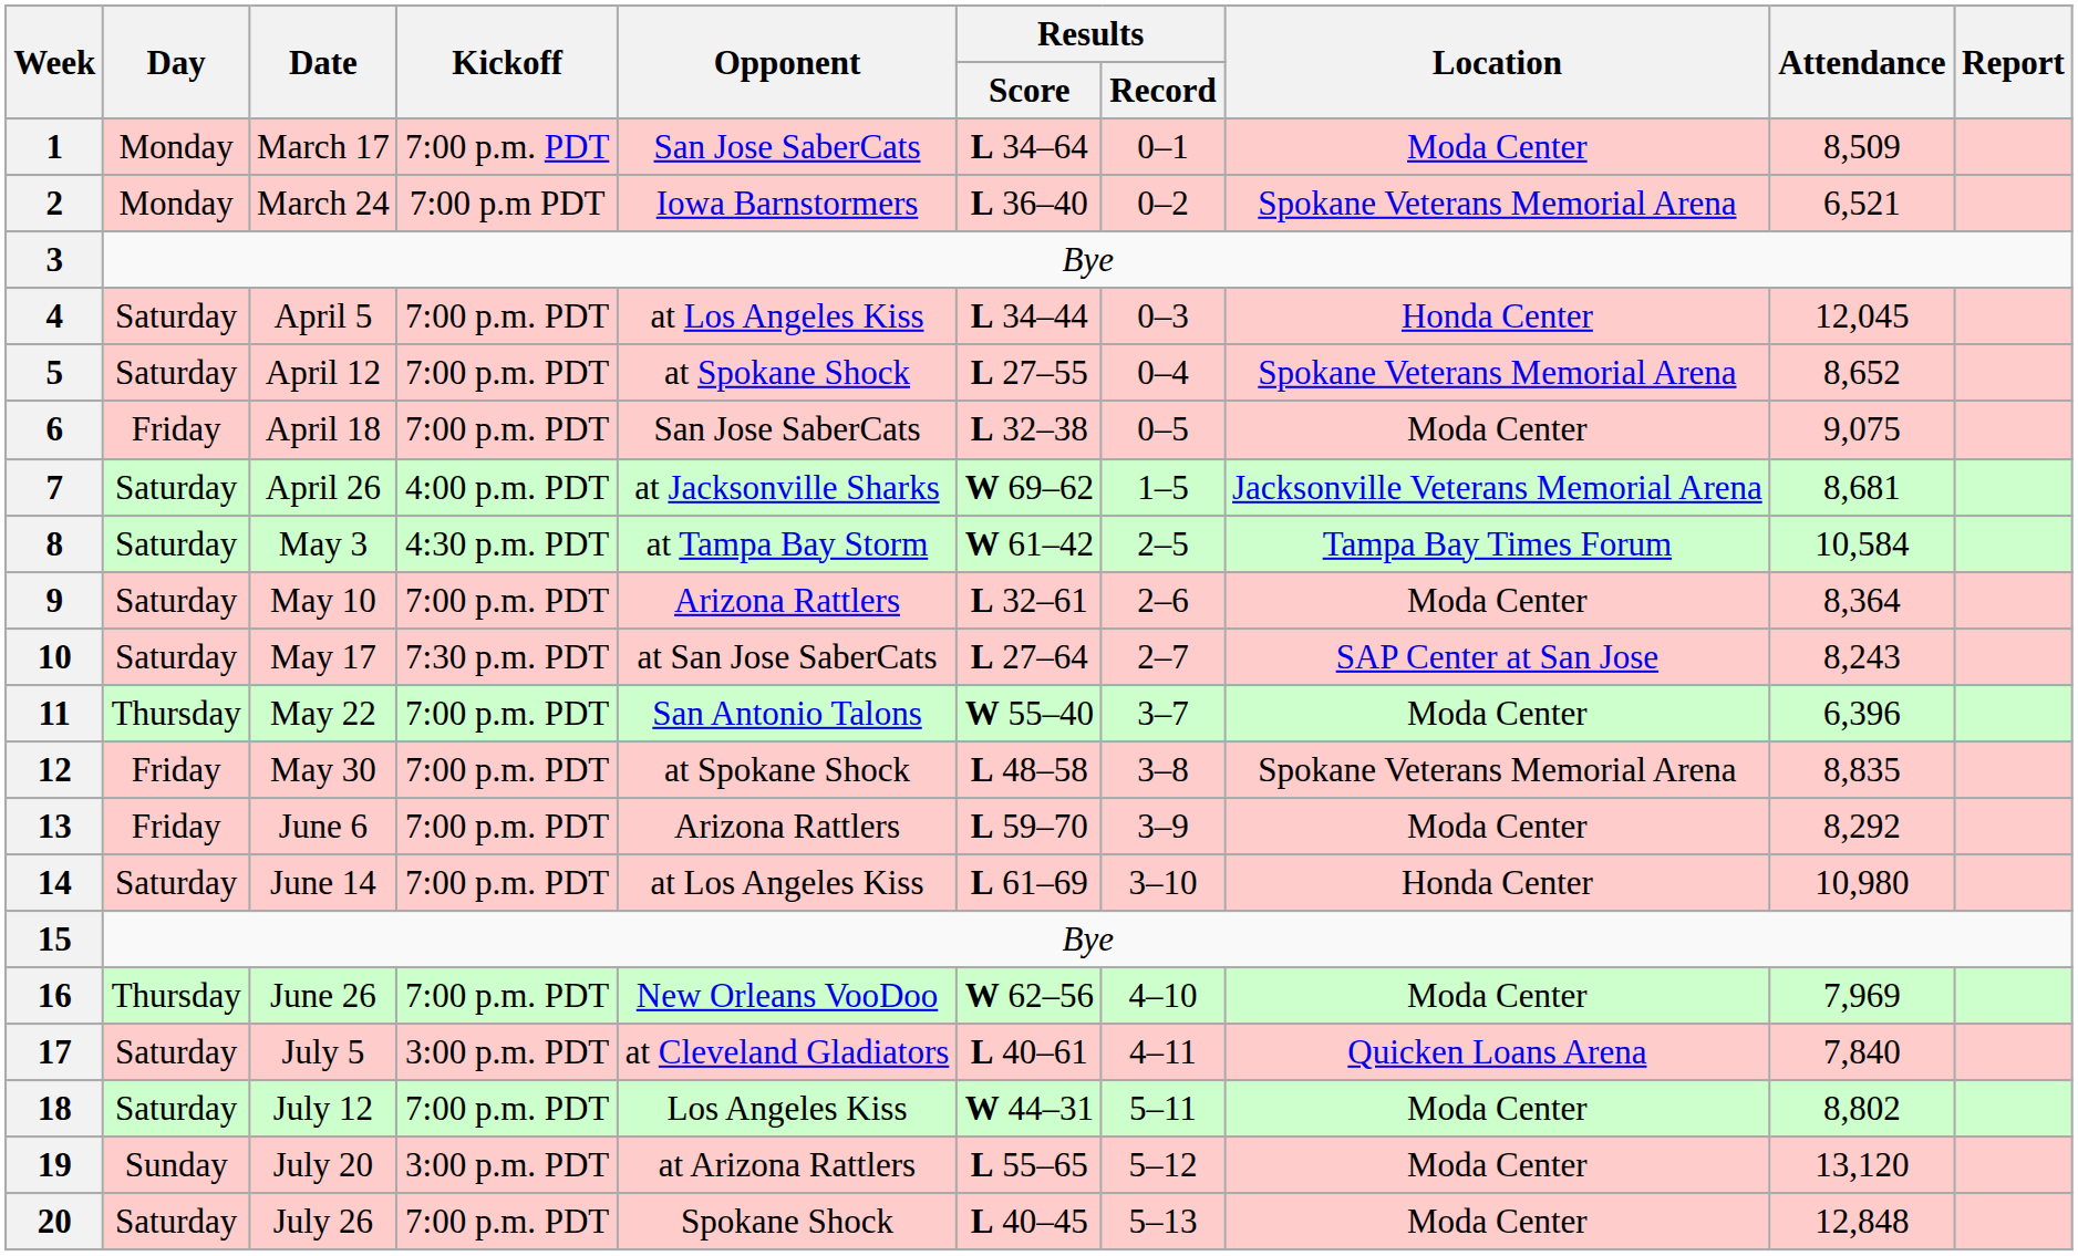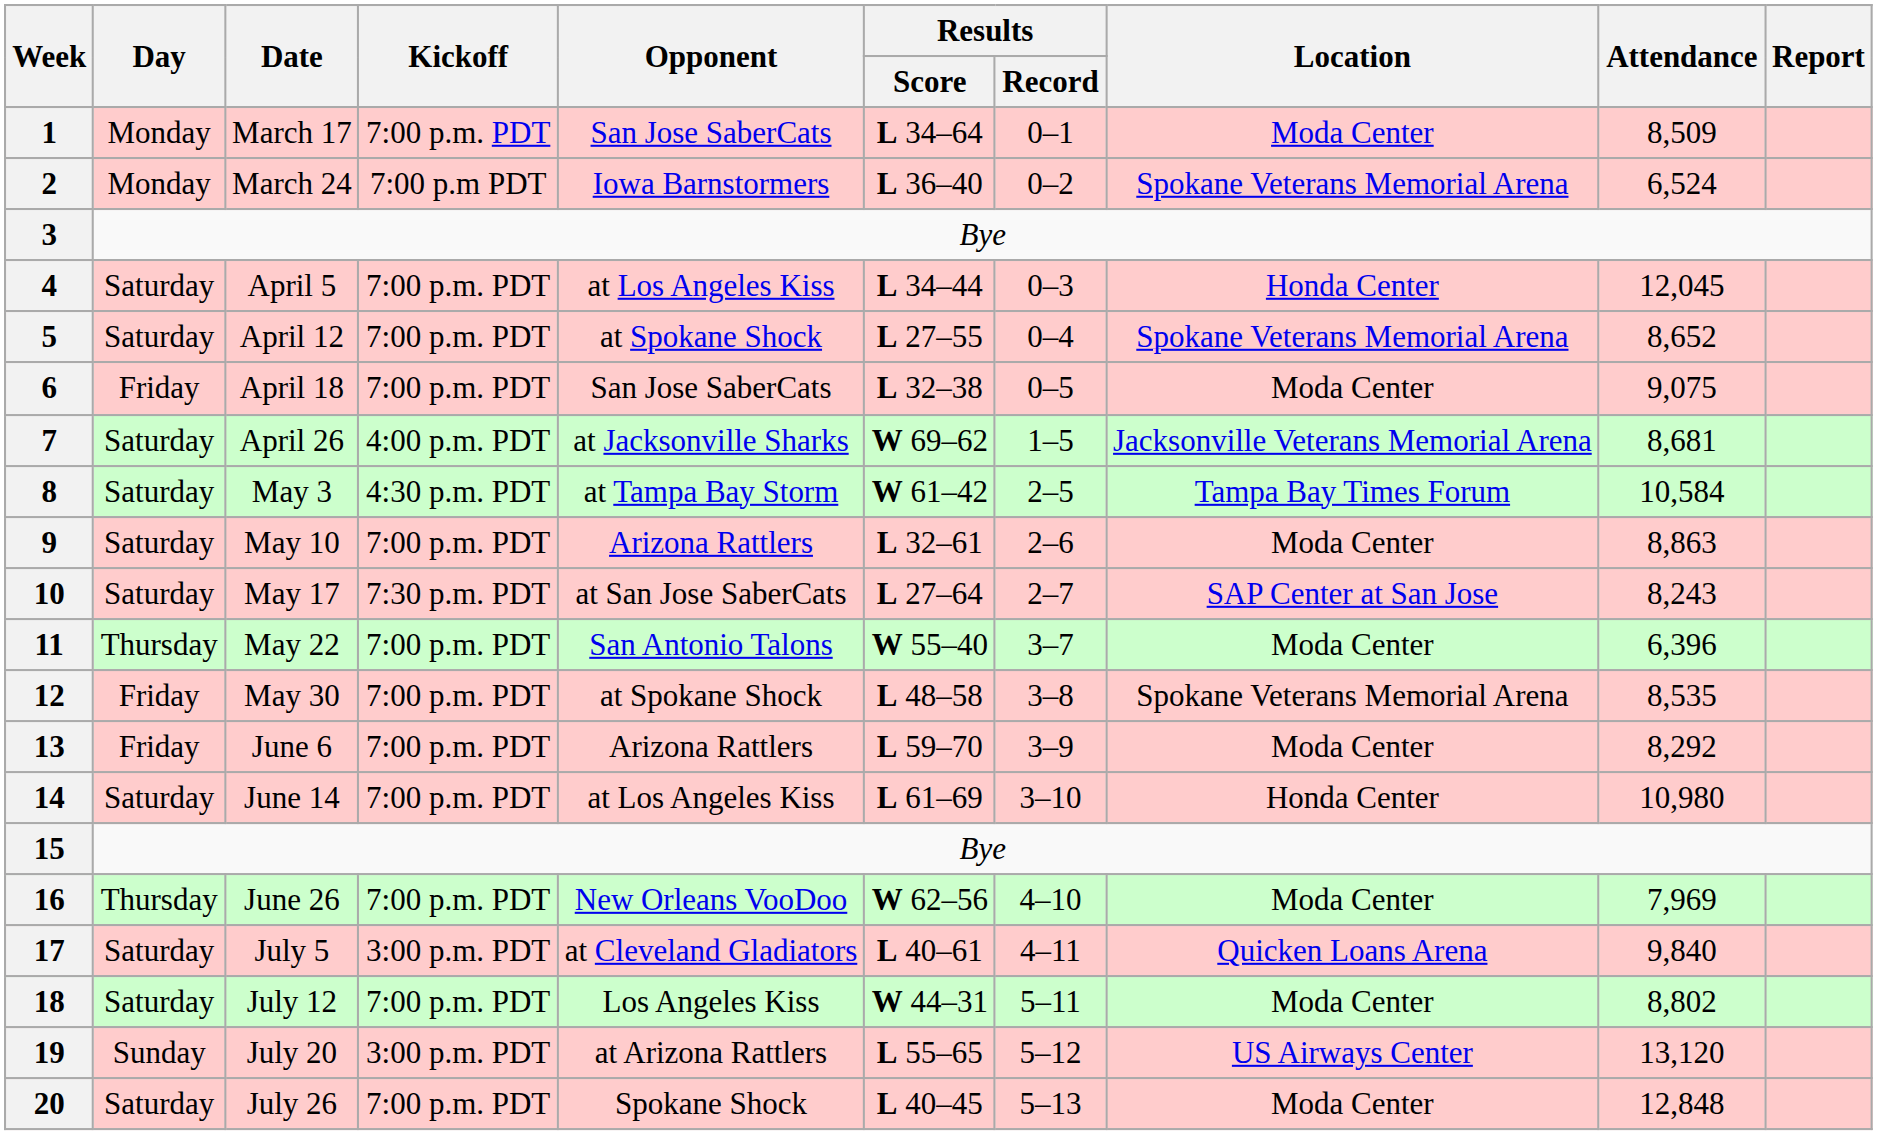2 | Attendance: 6,521 -> 6,524
9 | Attendance: 8,364 -> 8,863
12 | Attendance: 8,835 -> 8,535
17 | Attendance: 7,840 -> 9,840
19 | Location: Moda Center -> US Airways Center
